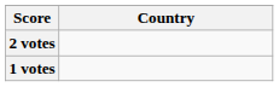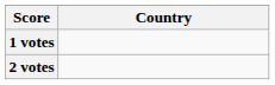rows swapped: 2 votes <-> 1 votes
